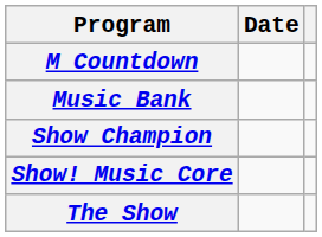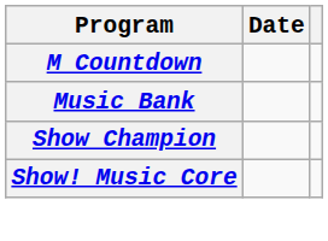- row: The Show
